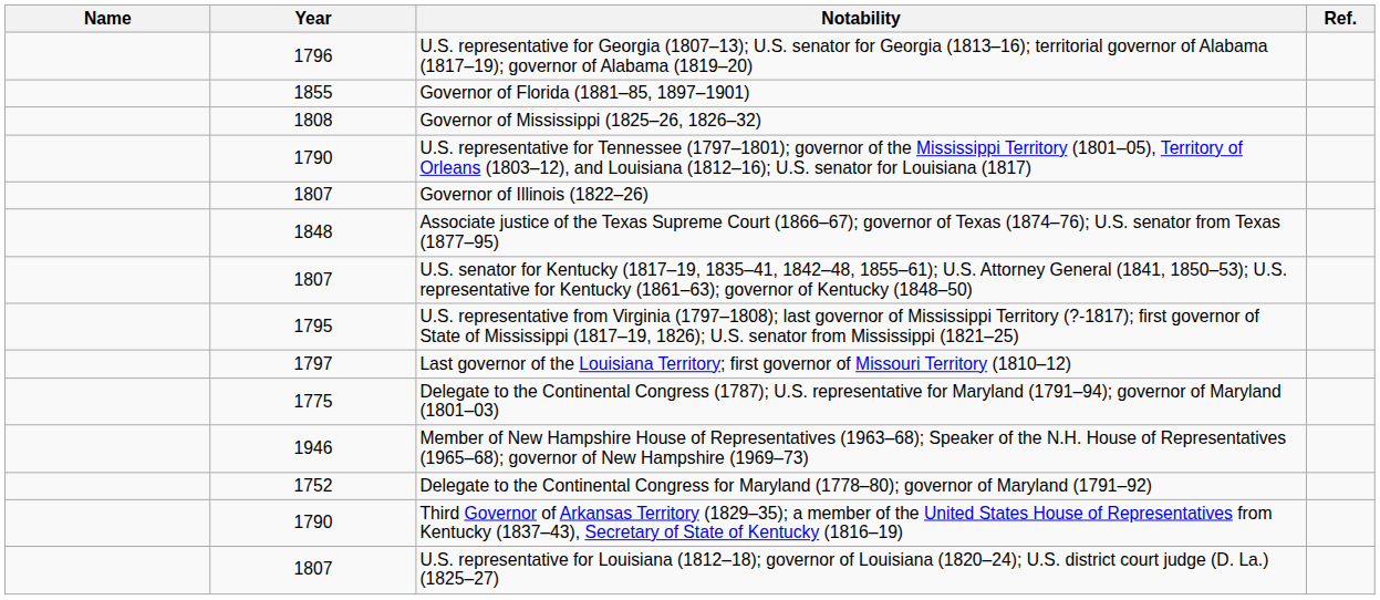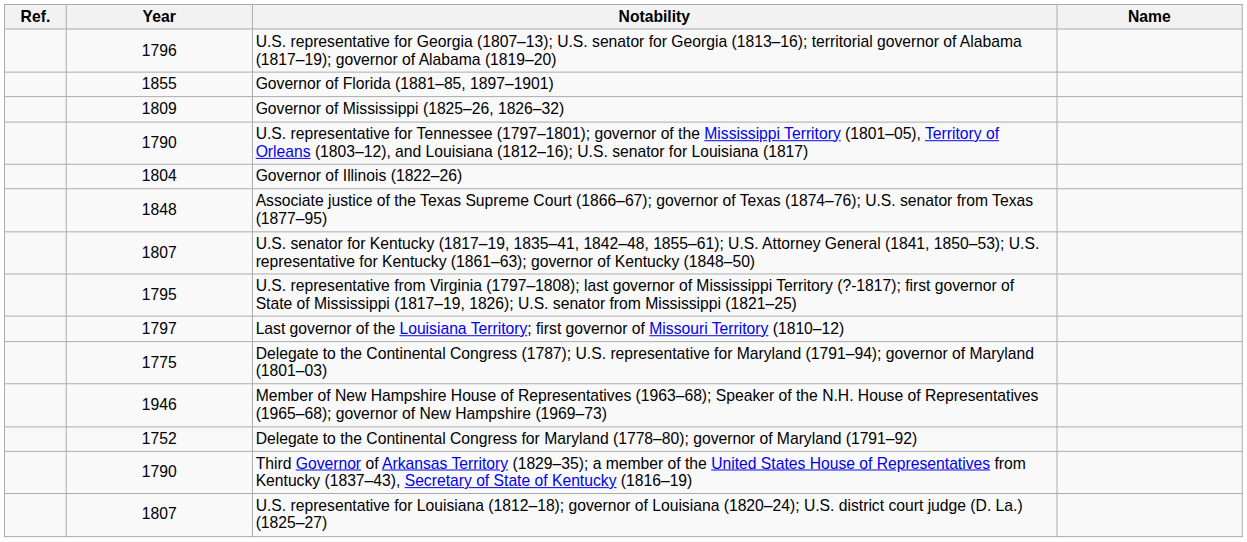columns swapped: Name <-> Ref.
Governor of Mississippi (1825–26, 1826–32) | Year: 1808 -> 1809
Governor of Illinois (1822–26) | Year: 1807 -> 1804
